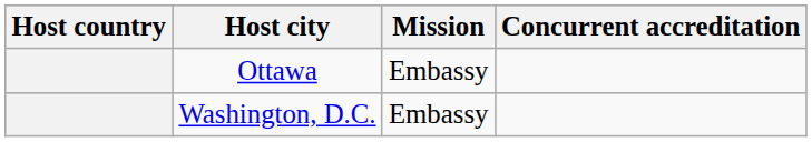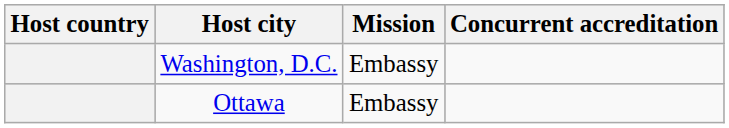rows swapped: Ottawa <-> Washington, D.C.
